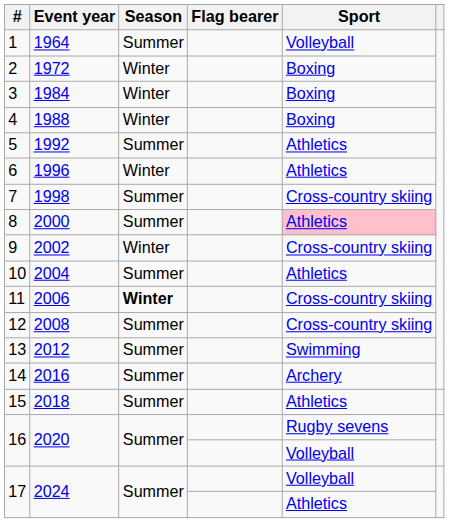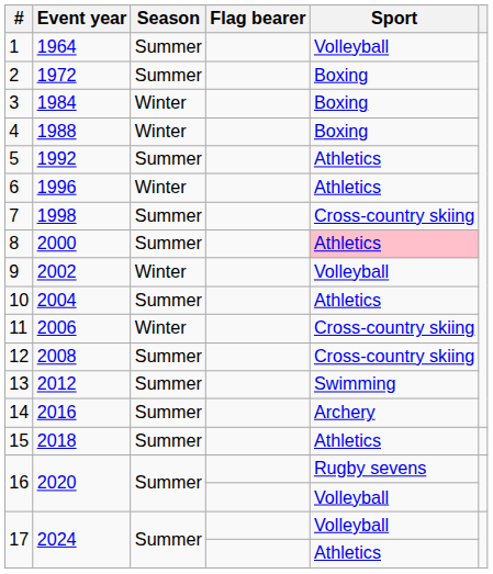2 | Season: Winter -> Summer
9 | Sport: Cross-country skiing -> Volleyball
11 | Season: bold -> normal
